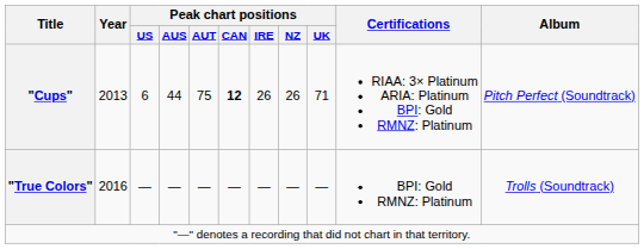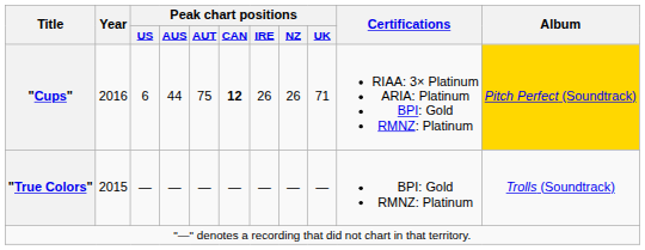"Cups" | Year: 2013 -> 2016
"Cups" | Album: no background -> gold background
"True Colors" | Year: 2016 -> 2015
